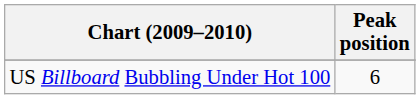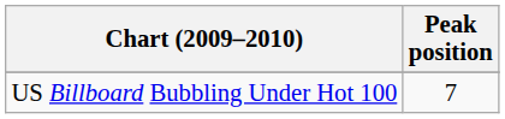US Billboard Bubbling Under Hot 100 | Peak position: 6 -> 7
